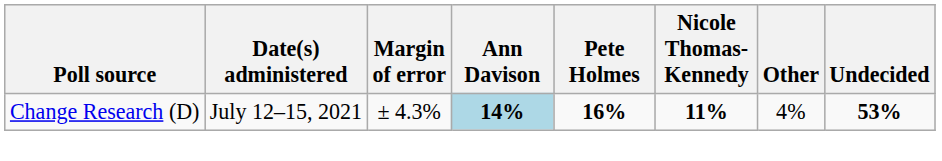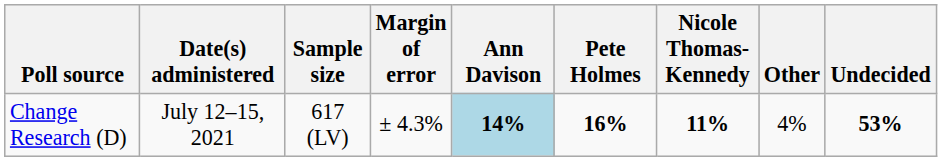+ column: Sample size | 617 (LV)
